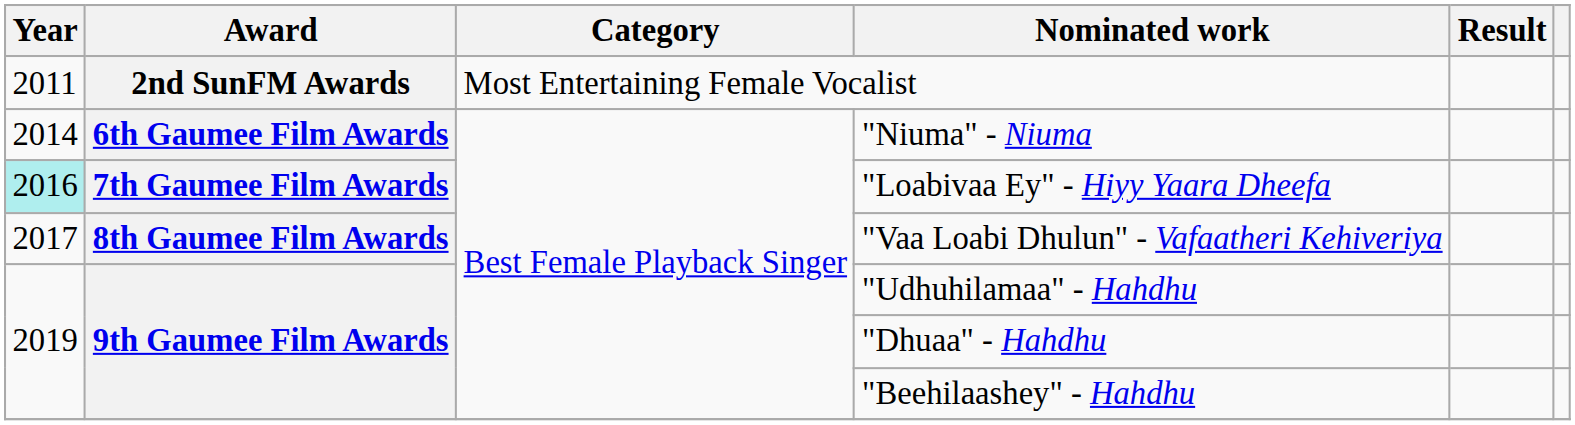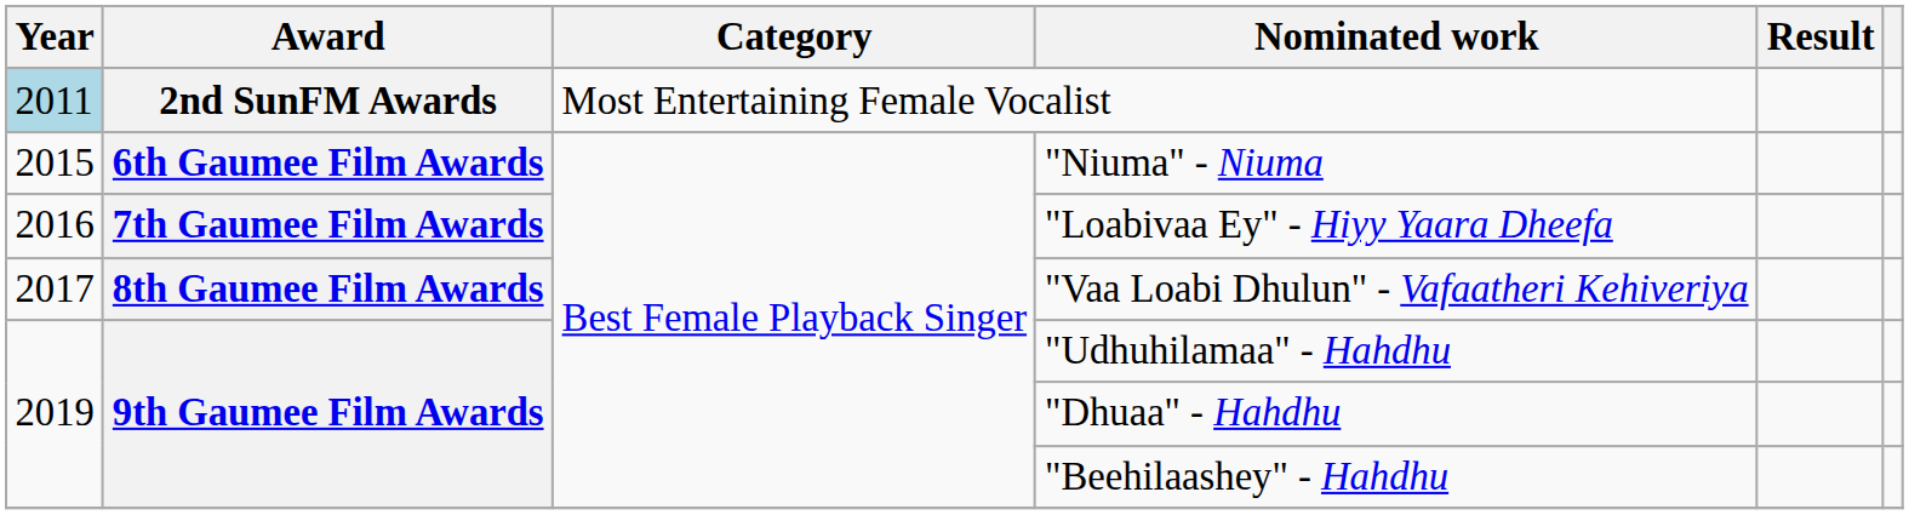Most Entertaining Female Vocalist | Year: no background -> lightblue background
"Niuma" - Niuma | Year: 2014 -> 2015
"Loabivaa Ey" - Hiyy Yaara Dheefa | Year: paleturquoise background -> no background
